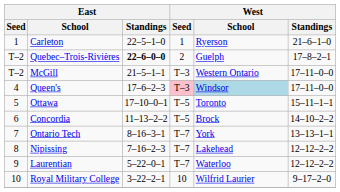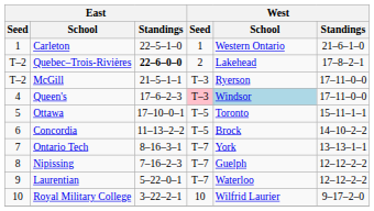Carleton | West / School: Ryerson -> Western Ontario
Quebec–Trois-Rivières | West / School: Guelph -> Lakehead
McGill | West / School: Western Ontario -> Ryerson
Nipissing | West / School: Lakehead -> Guelph
